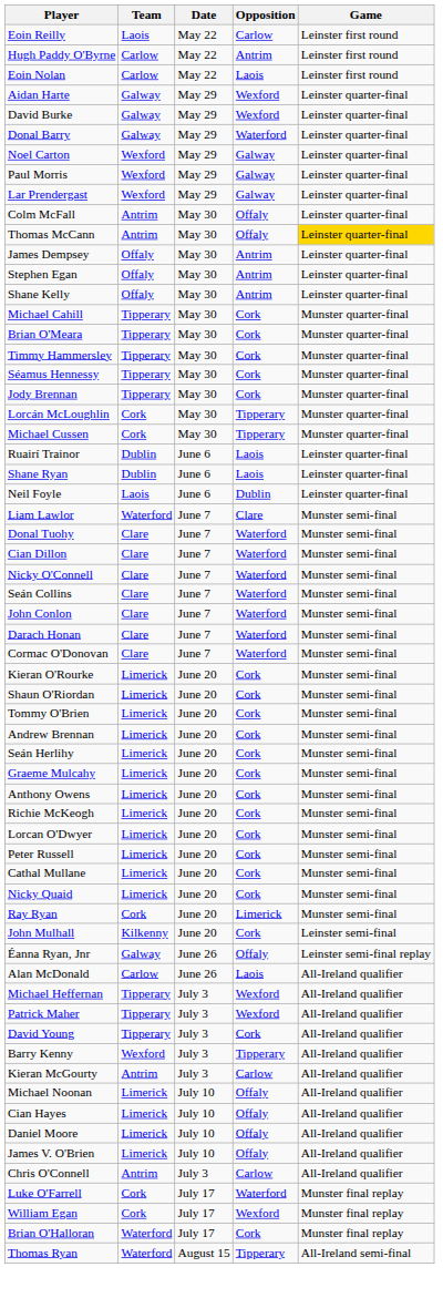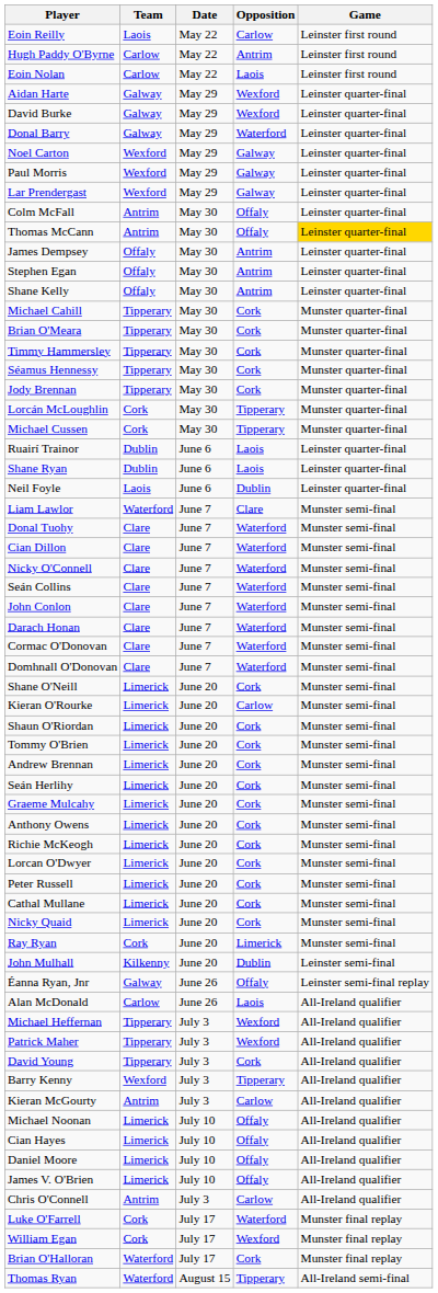+ row: Domhnall O'Donovan | Clare | June 7 | Waterford | Munster semi-final
+ row: Shane O'Neill | Limerick | June 20 | Cork | Munster semi-final
Kieran O'Rourke | Opposition: Cork -> Carlow
John Mulhall | Opposition: Cork -> Dublin
